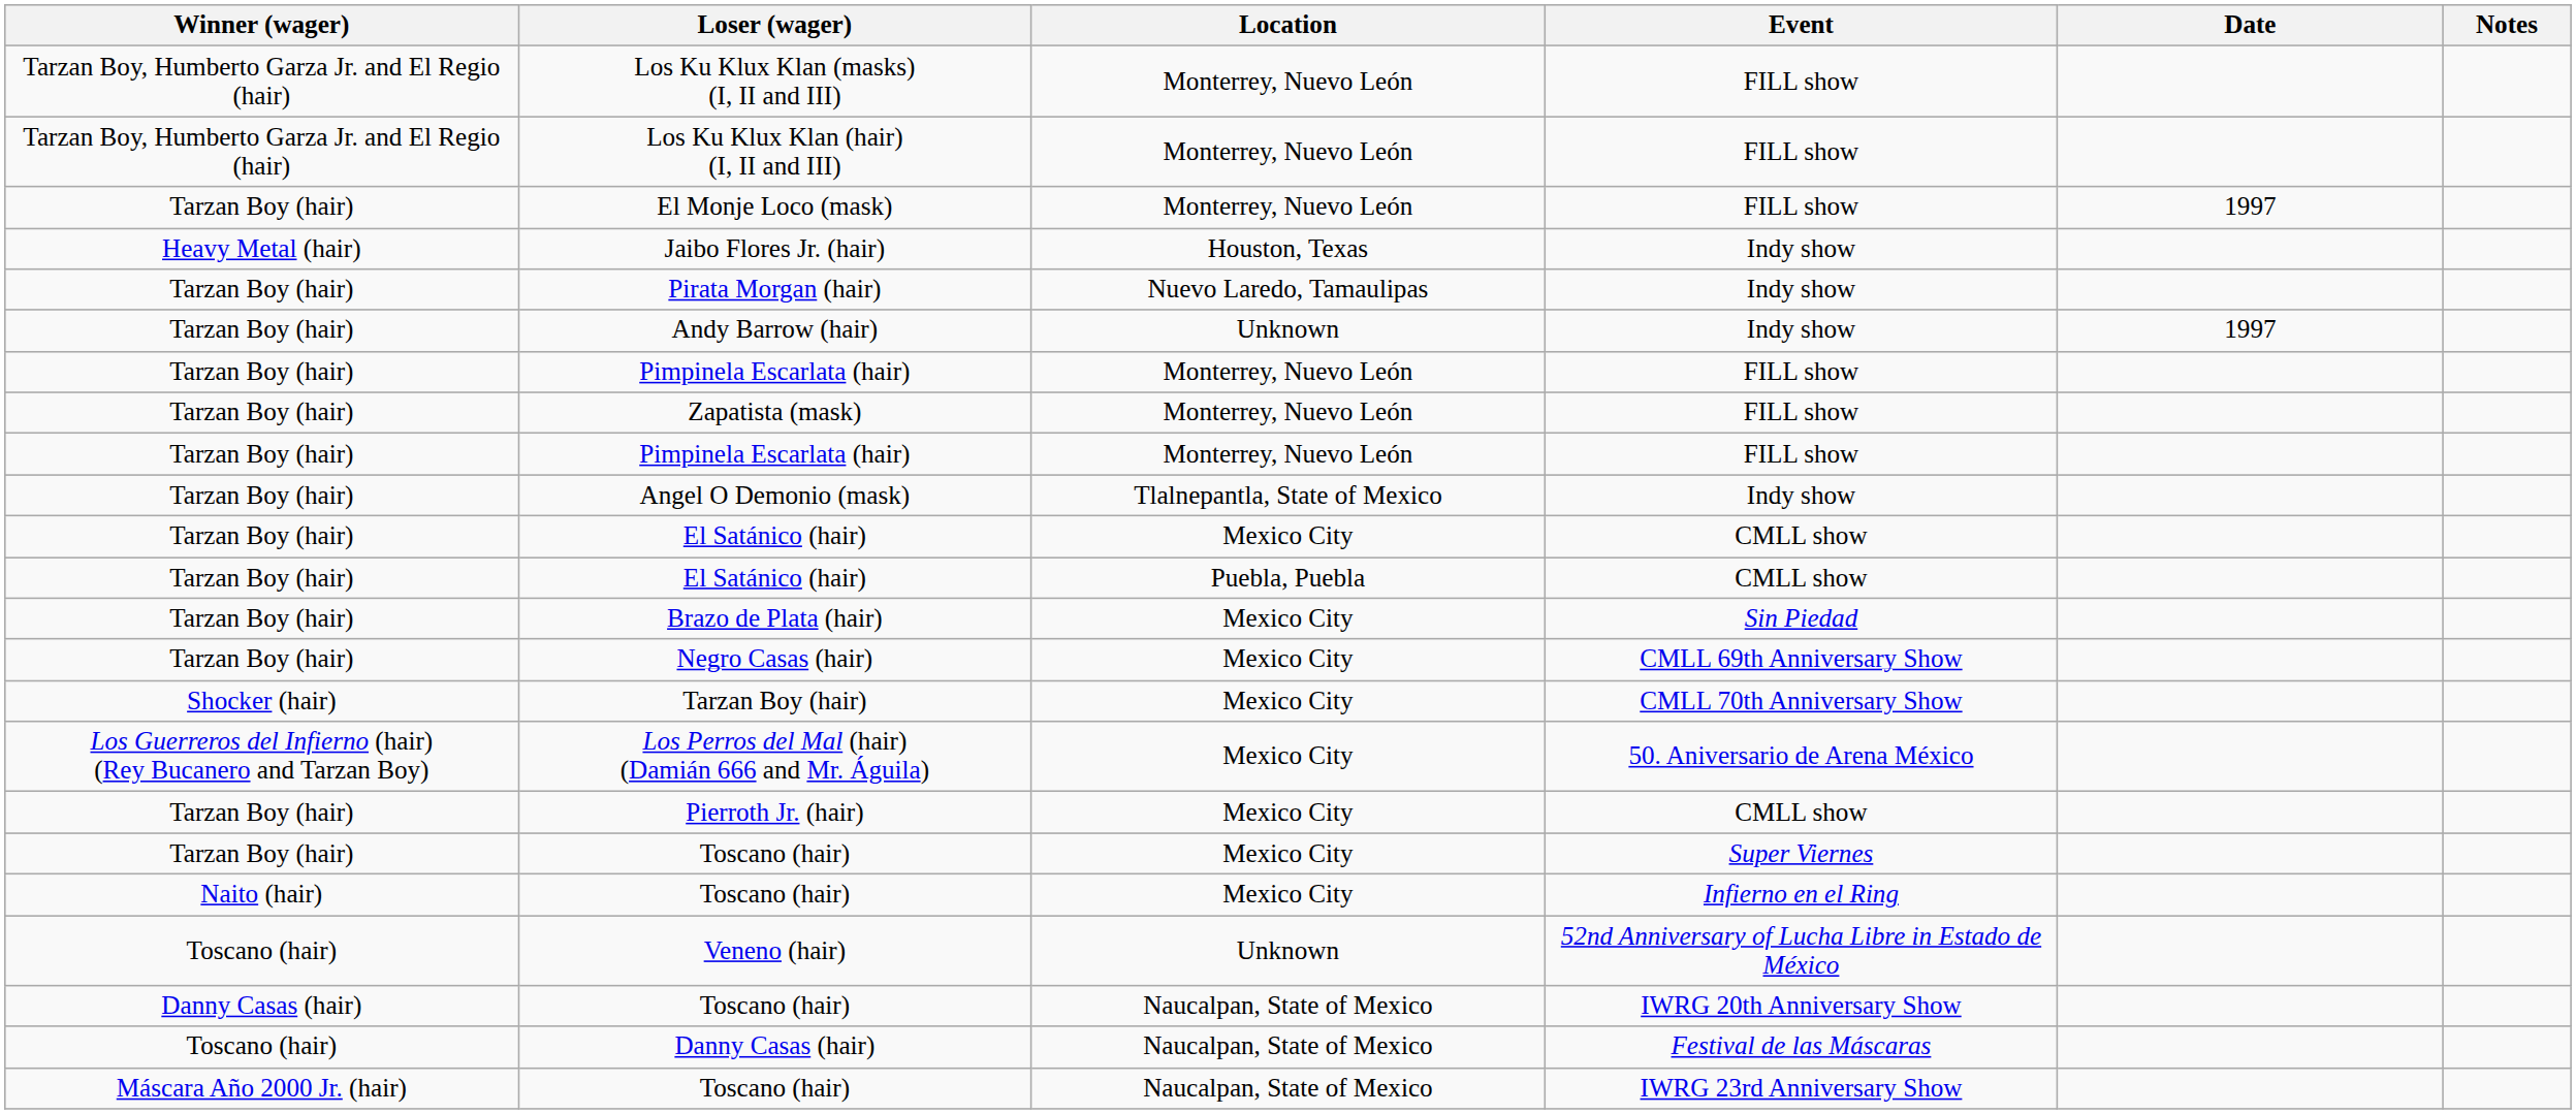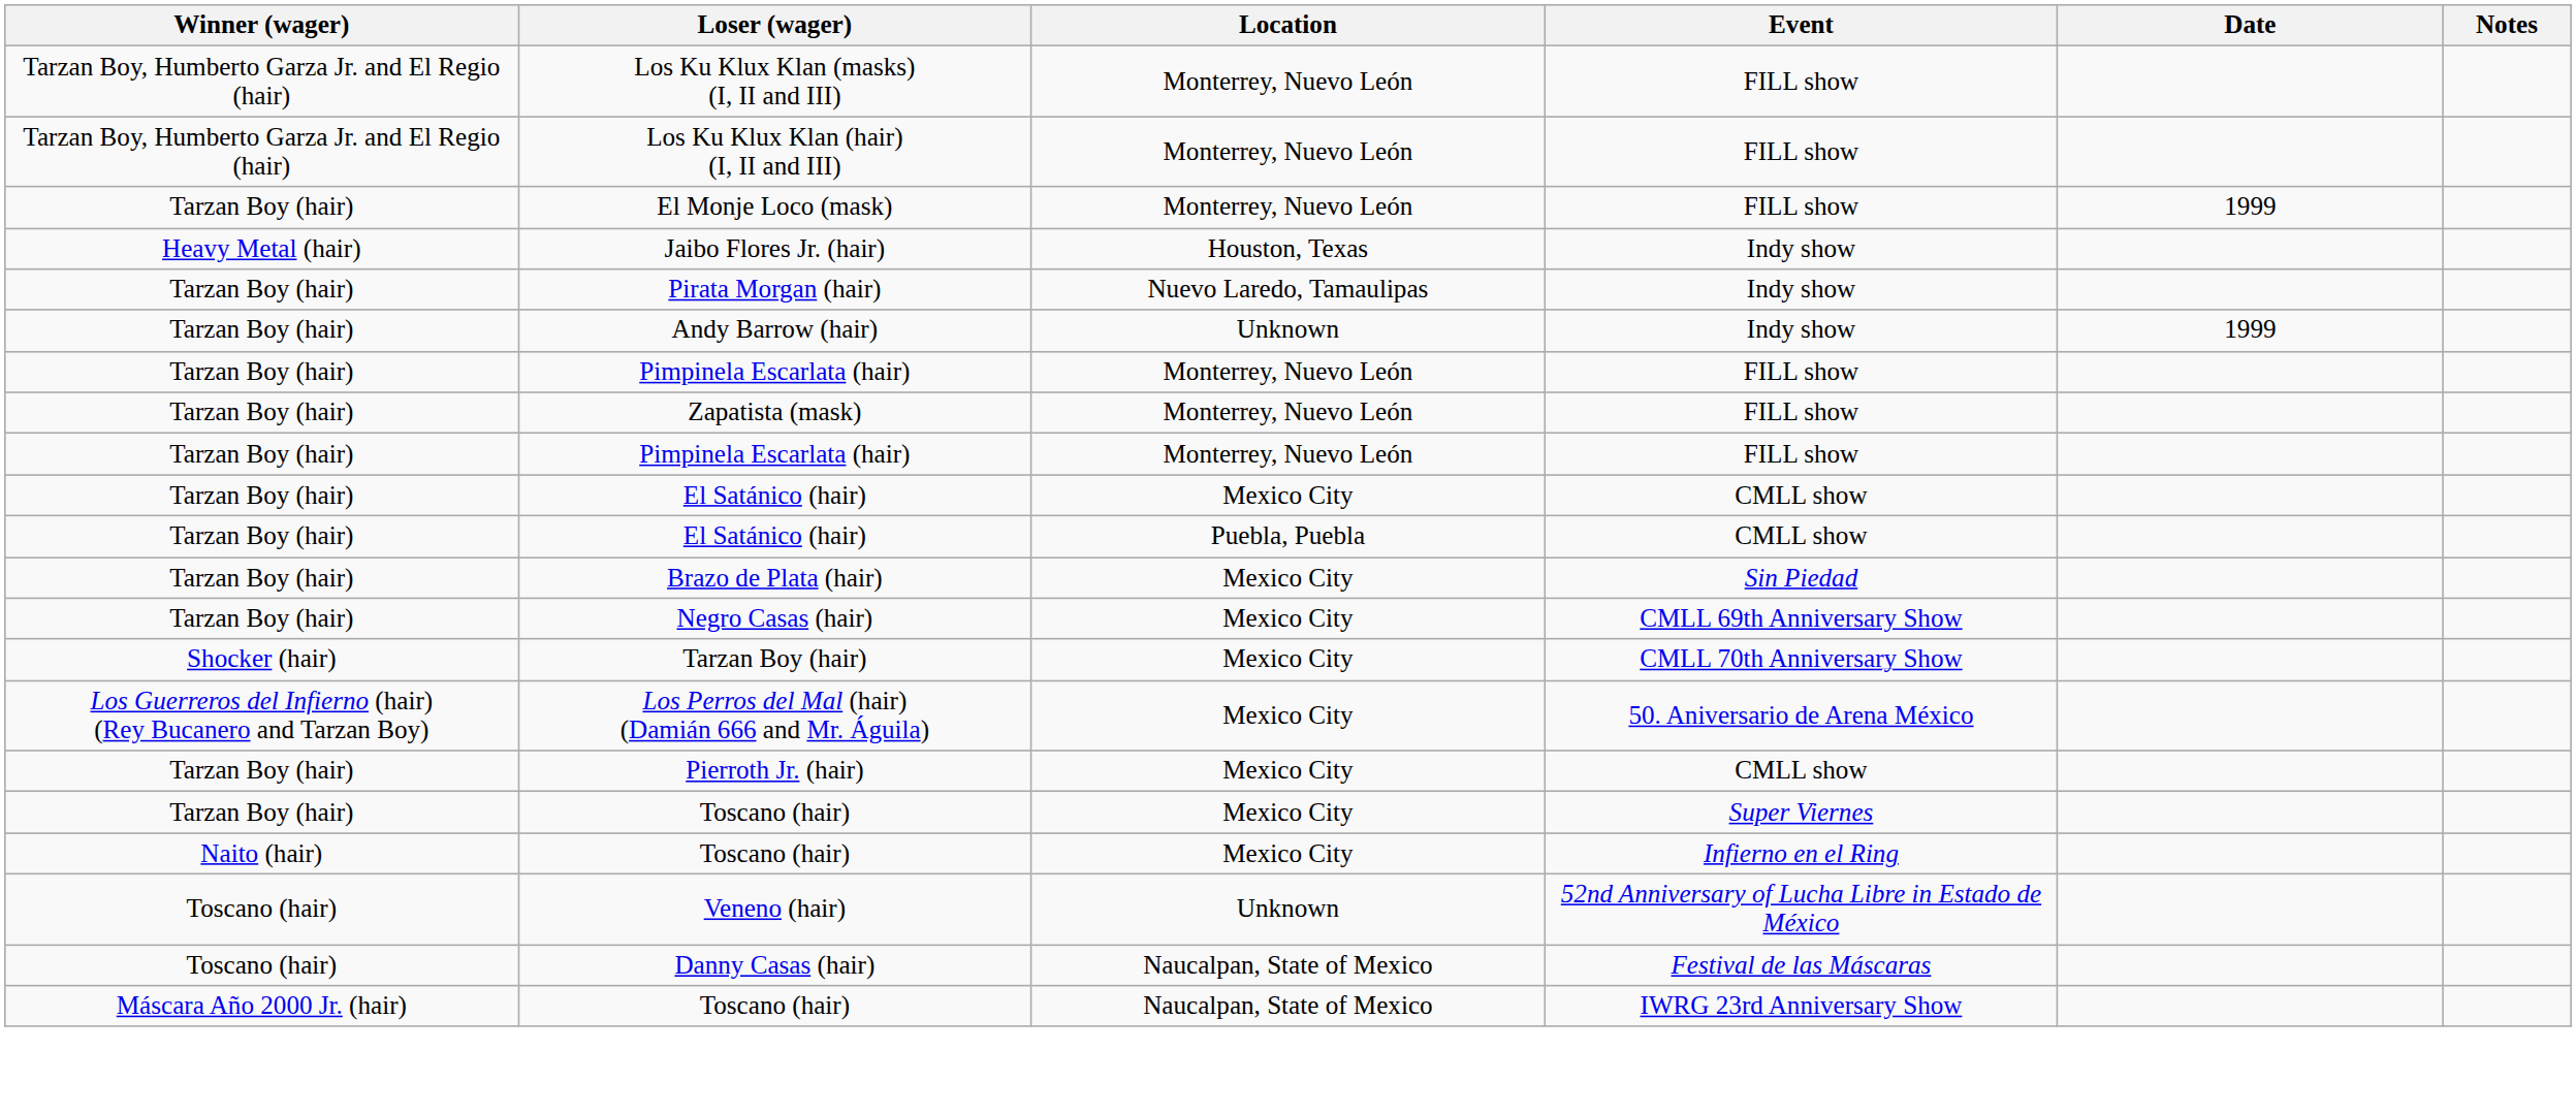El Monje Loco (mask) | Date: 1997 -> 1999
Andy Barrow (hair) | Date: 1997 -> 1999
- row: Tarzan Boy (hair) | Angel O Demonio (mask) | Tlalnepantla, State of Mexico | Indy show
- row: Danny Casas (hair) | Toscano (hair) | Naucalpan, State of Mexico | IWRG 20th Anniversary Show
